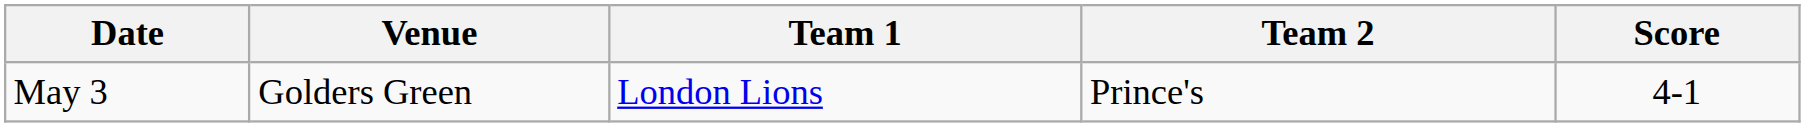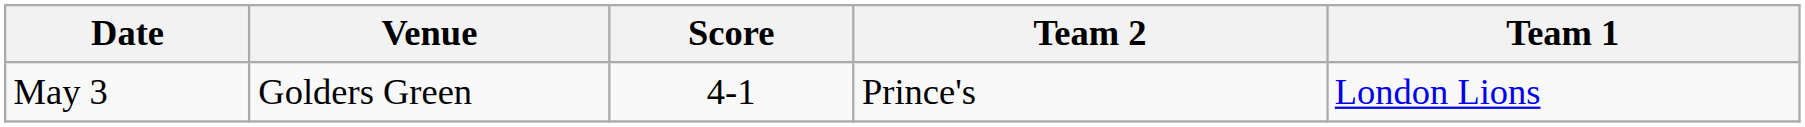columns swapped: Team 1 <-> Score
